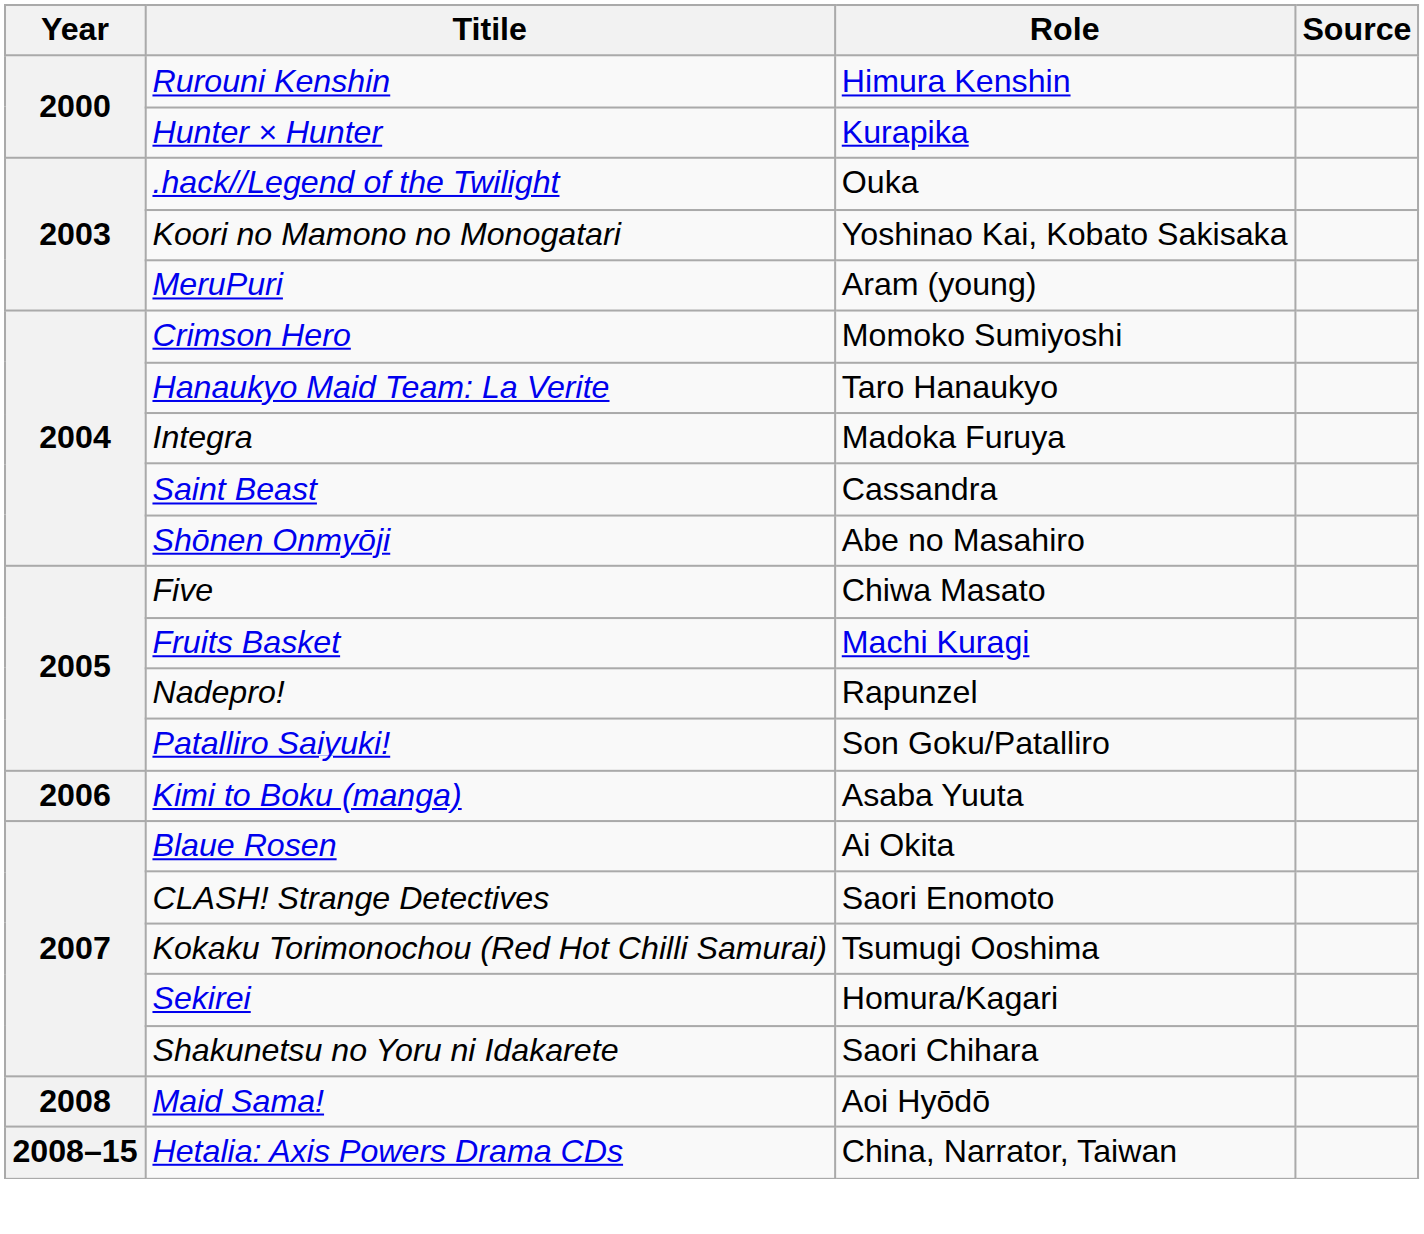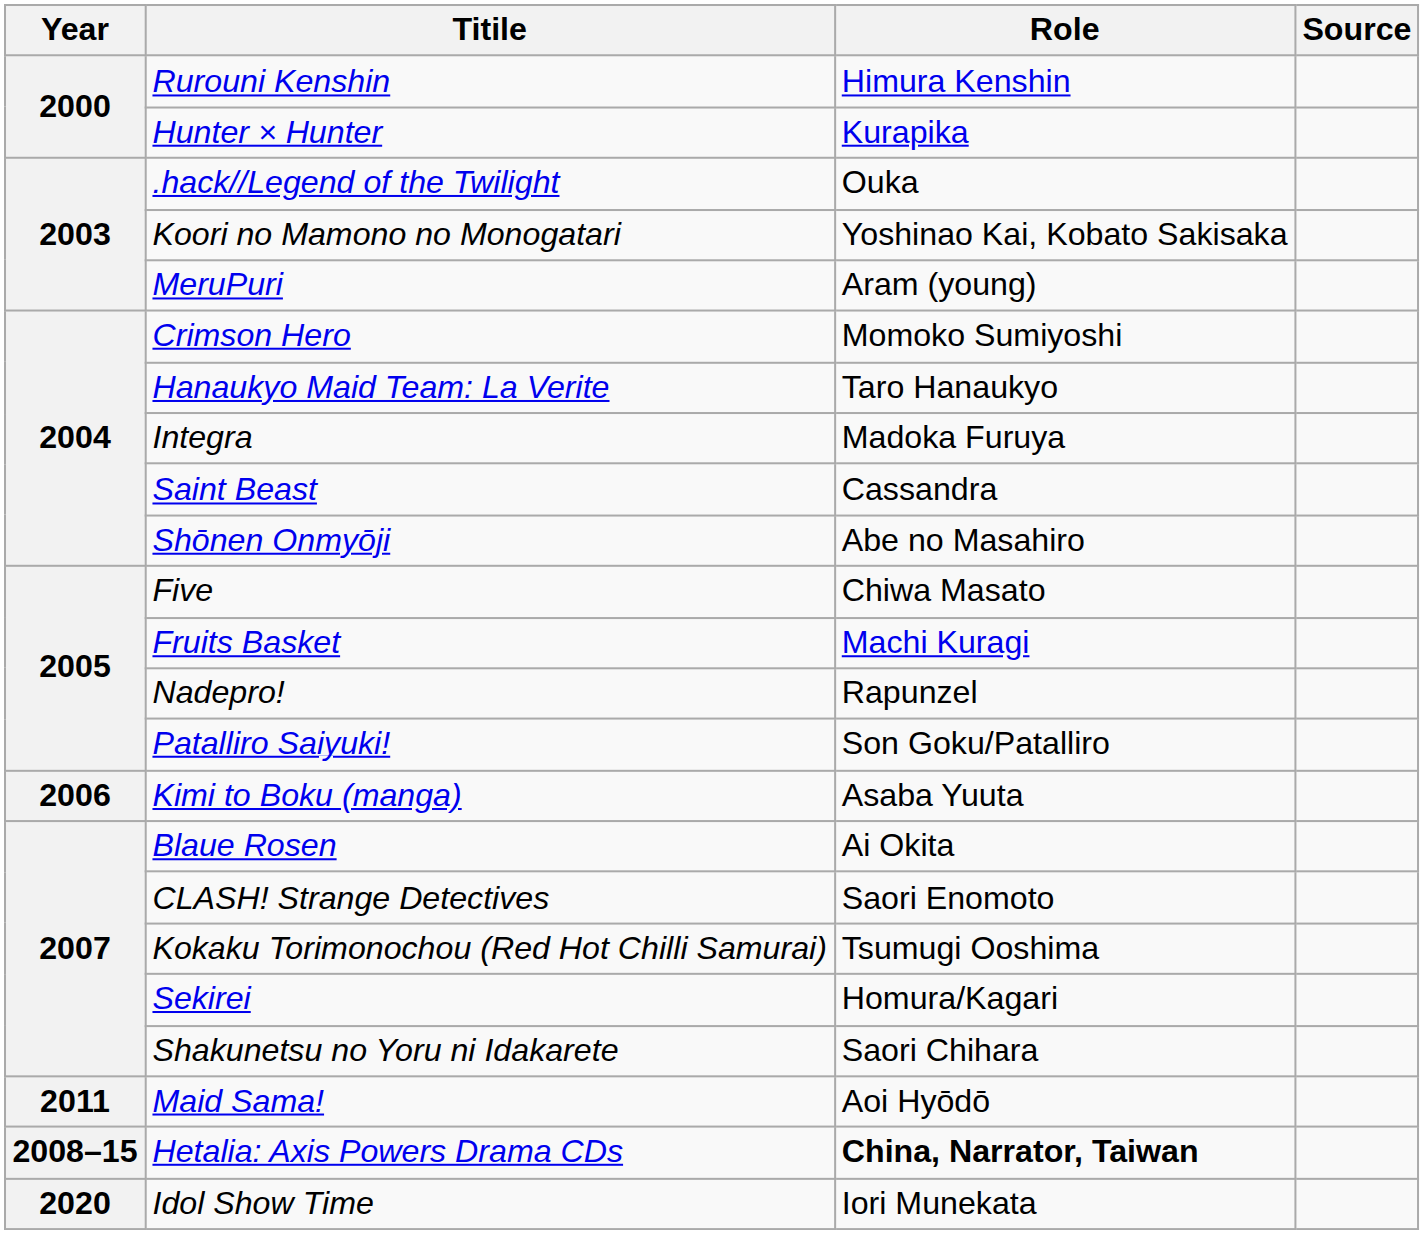Maid Sama! | Year: 2008 -> 2011
Hetalia: Axis Powers Drama CDs | Role: normal -> bold
+ row: 2020 | Idol Show Time | Iori Munekata
